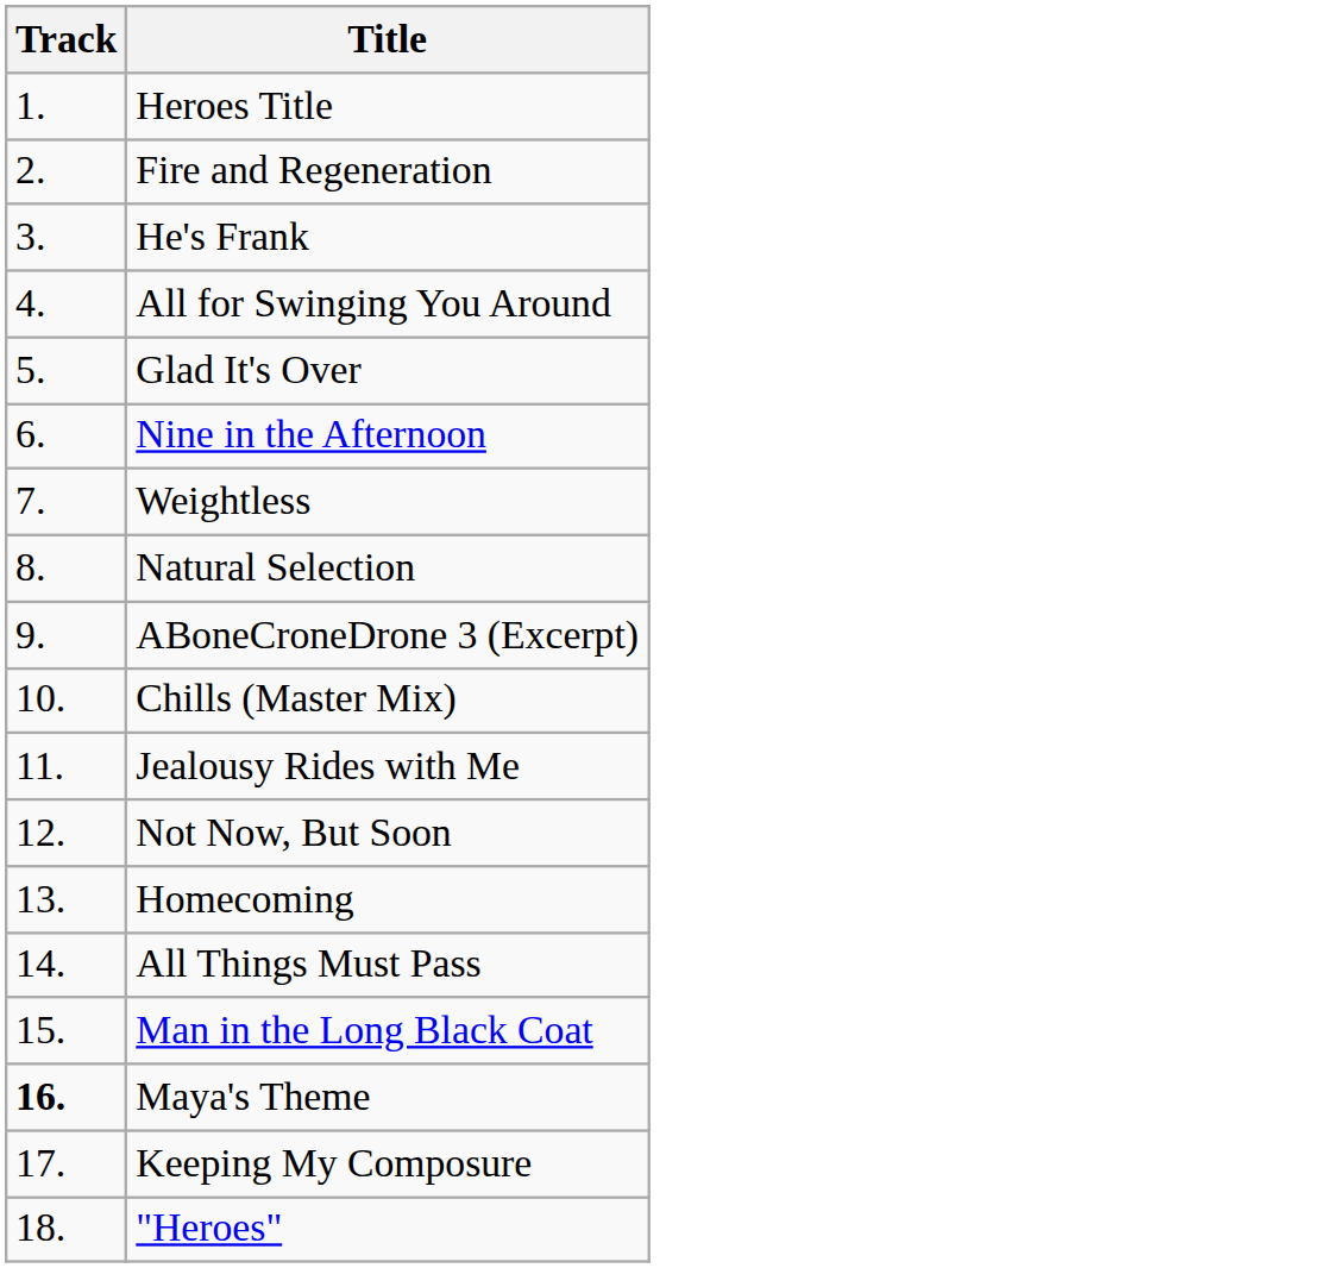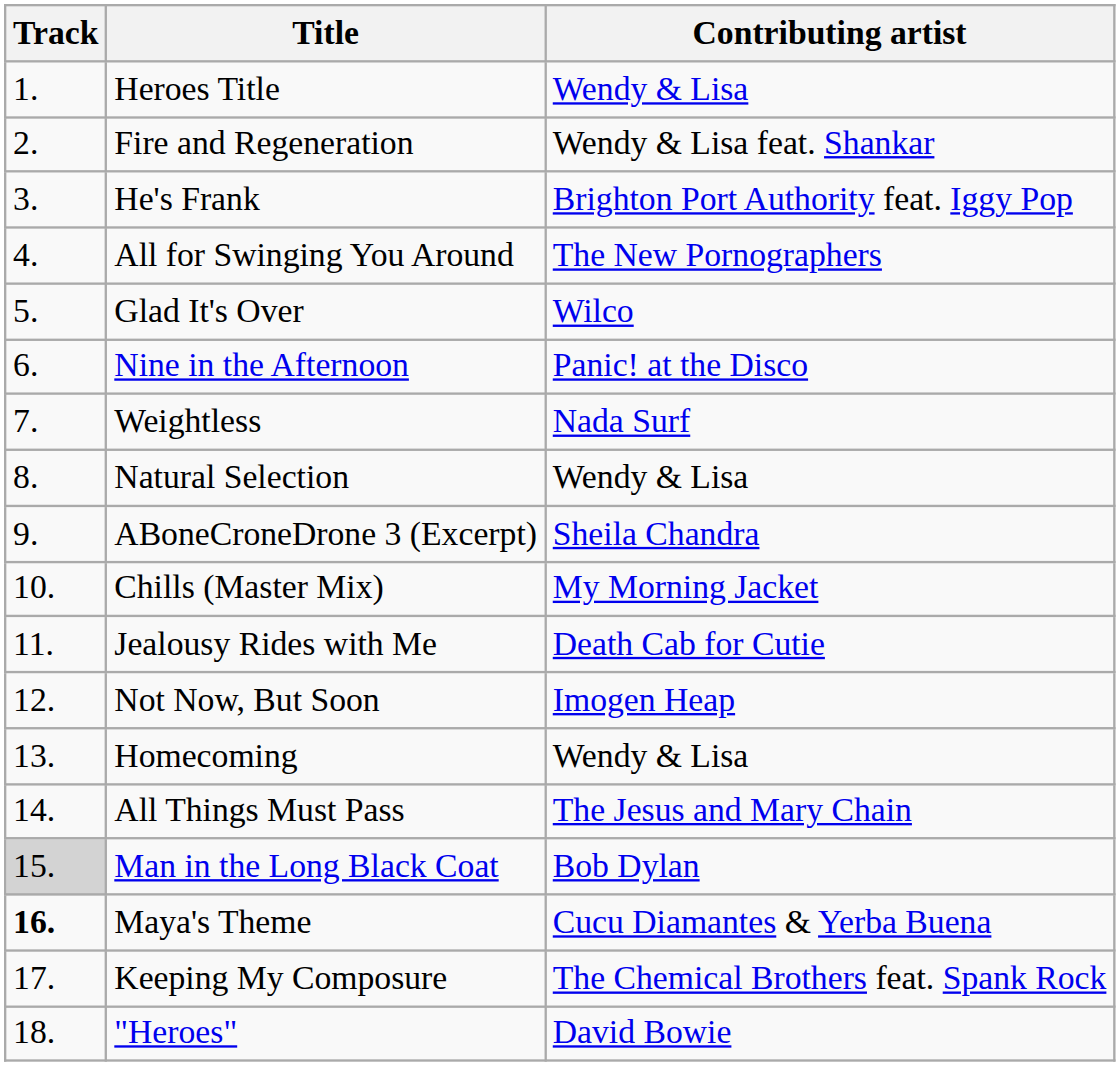+ column: Contributing artist | Wendy & Lisa | Wendy & Lisa feat. Shankar | Brighton Port Authority feat. Iggy Pop | The New Pornographers | Wilco | Panic! at the Disco | Nada Surf | Wendy & Lisa | Sheila Chandra | My Morning Jacket | Death Cab for Cutie | Imogen Heap | Wendy & Lisa | The Jesus and Mary Chain | Bob Dylan | Cucu Diamantes & Yerba Buena | The Chemical Brothers feat. Spank Rock | David Bowie
Man in the Long Black Coat | Track: no background -> lightgrey background
